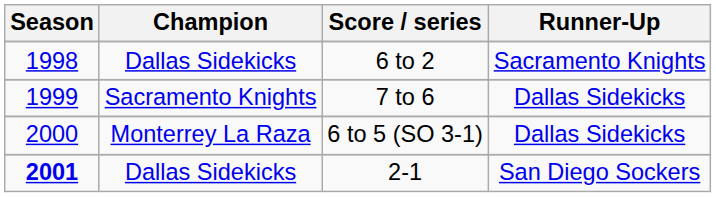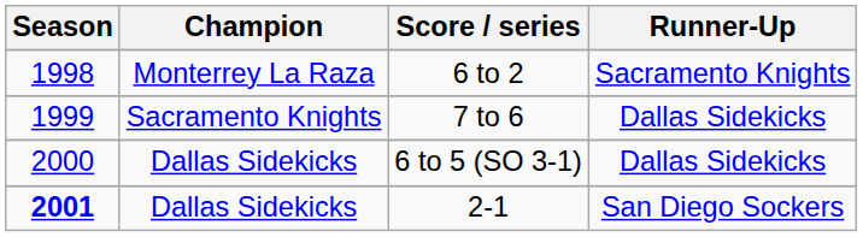6 to 2 | Champion: Dallas Sidekicks -> Monterrey La Raza
6 to 5 (SO 3-1) | Champion: Monterrey La Raza -> Dallas Sidekicks
